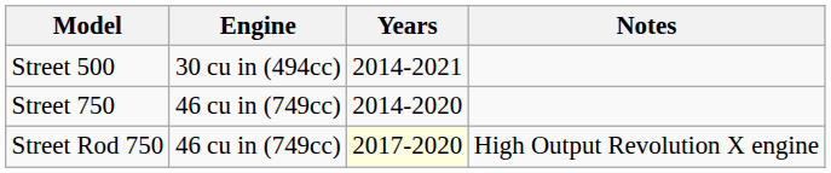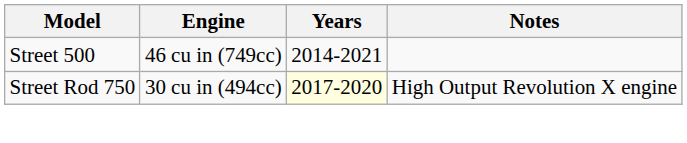Street 500 | Engine: 30 cu in (494cc) -> 46 cu in (749cc)
- row: Street 750 | 46 cu in (749cc) | 2014-2020
Street Rod 750 | Engine: 46 cu in (749cc) -> 30 cu in (494cc)
